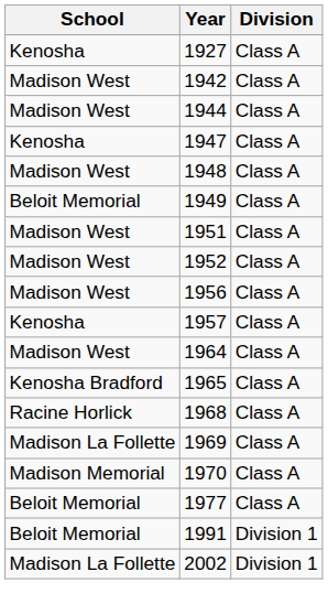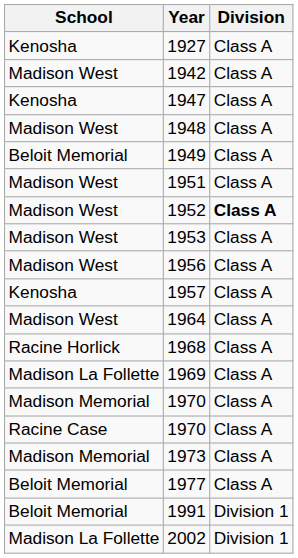- row: Madison West | 1944 | Class A
1952 | Division: normal -> bold
+ row: Madison West | 1953 | Class A
- row: Kenosha Bradford | 1965 | Class A
+ row: Racine Case | 1970 | Class A
+ row: Madison Memorial | 1973 | Class A
